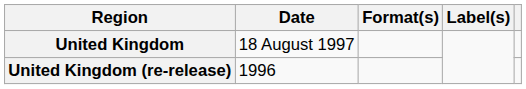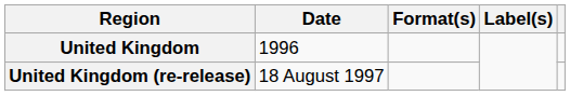United Kingdom | Date: 18 August 1997 -> 1996
United Kingdom (re-release) | Date: 1996 -> 18 August 1997
